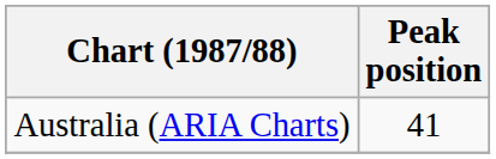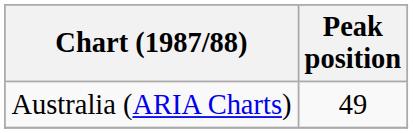Australia (ARIA Charts) | Peak position: 41 -> 49
